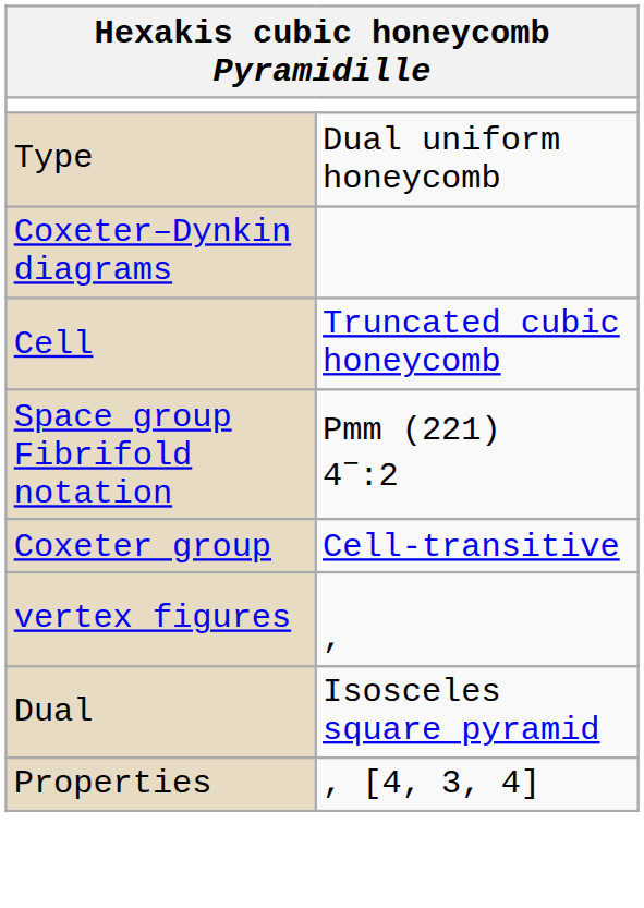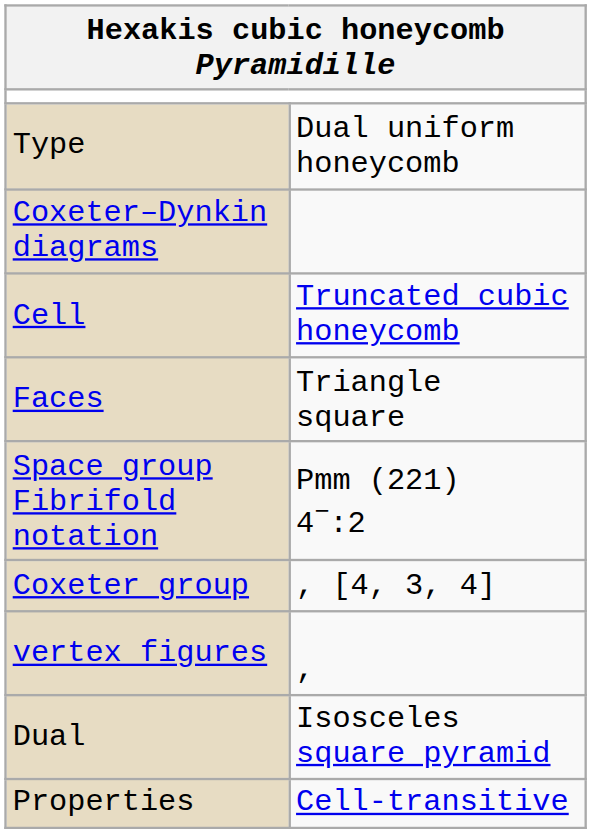+ row: Faces | Triangle square
Coxeter group | column 2: Cell-transitive -> , [4, 3, 4]
Properties | column 2: , [4, 3, 4] -> Cell-transitive
